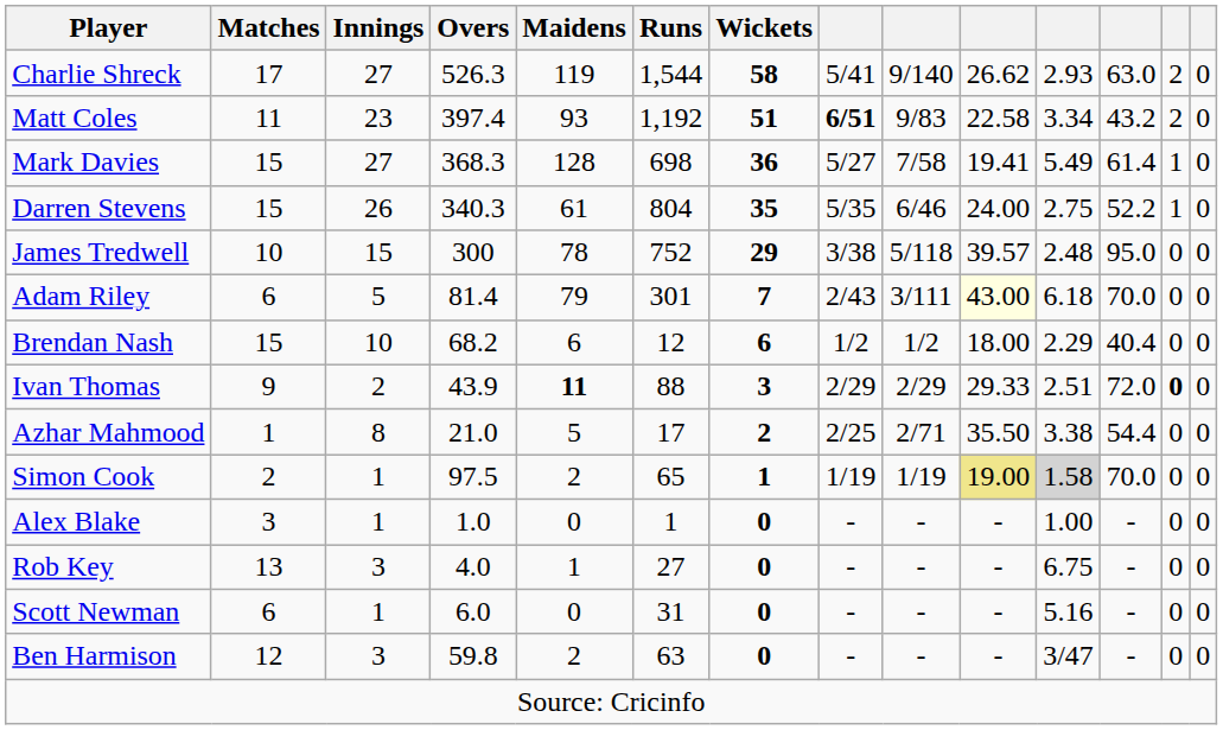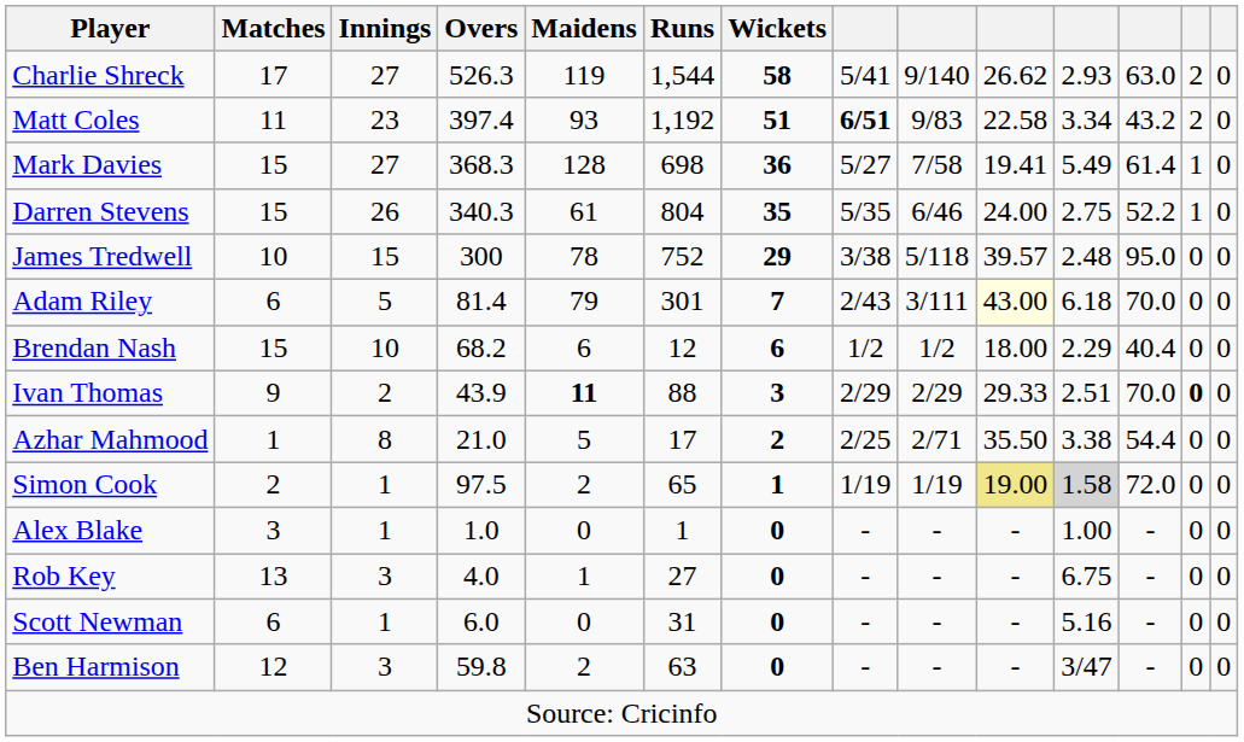Ivan Thomas | column 12: 72.0 -> 70.0
Simon Cook | column 12: 70.0 -> 72.0
